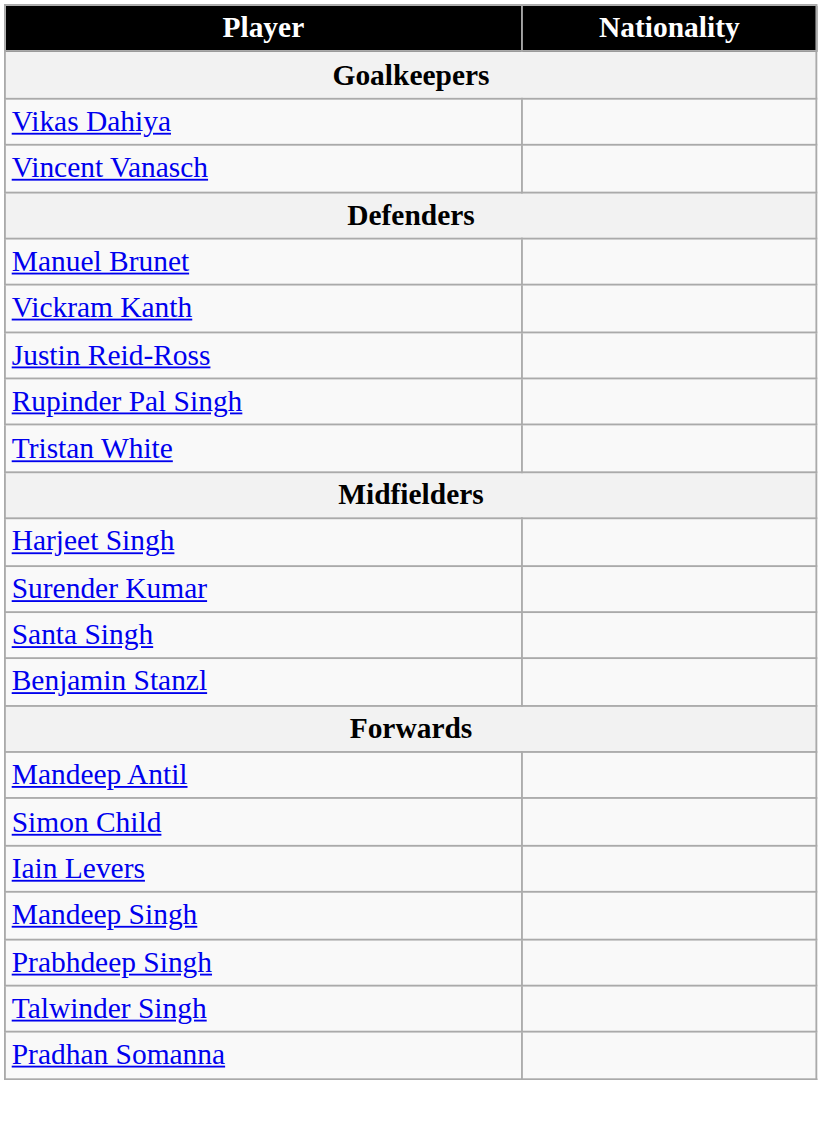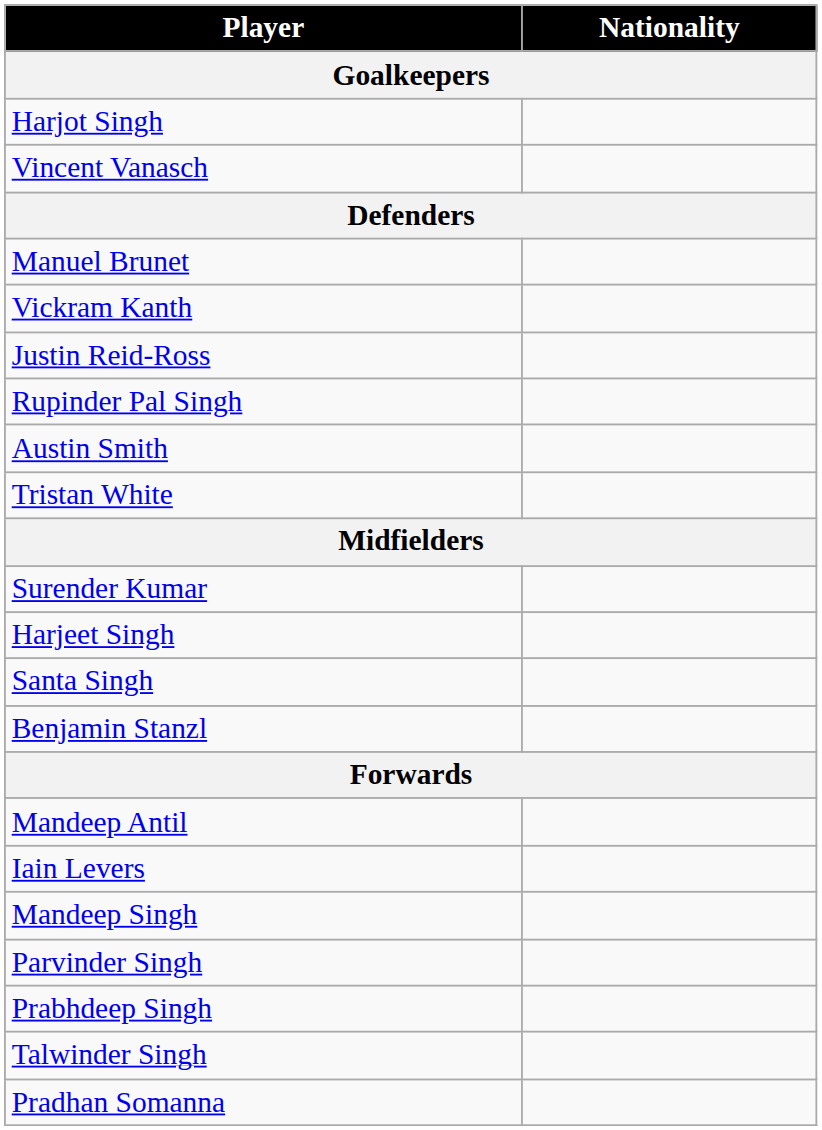- row: Vikas Dahiya
+ row: Harjot Singh
+ row: Austin Smith
rows swapped: Surender Kumar <-> Harjeet Singh
- row: Simon Child
+ row: Parvinder Singh
